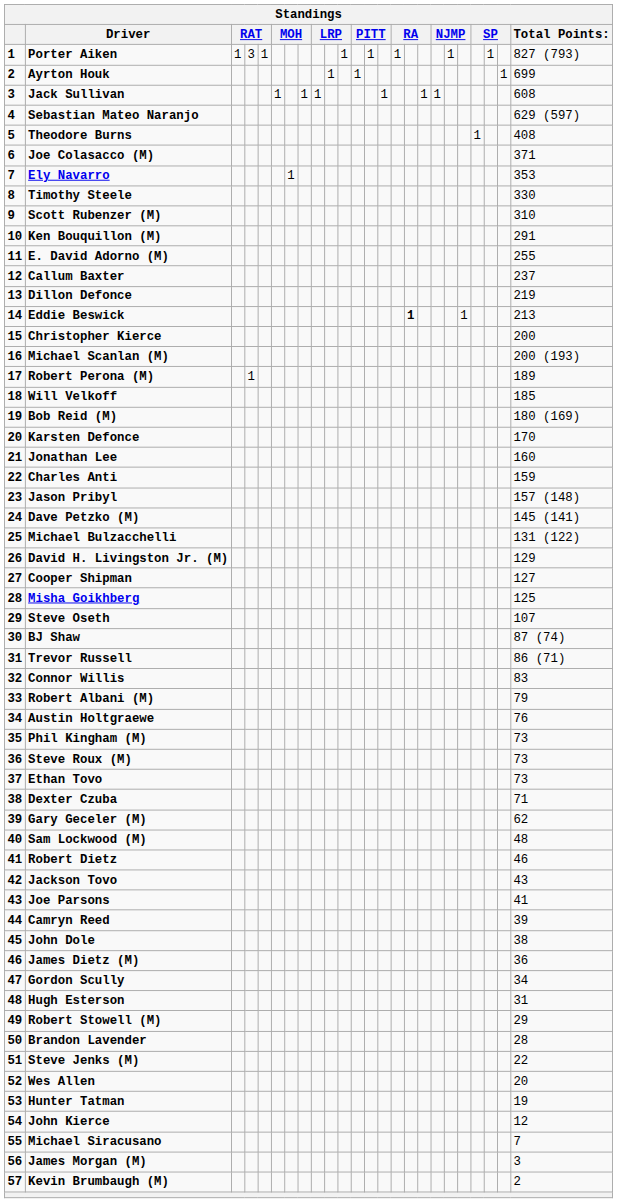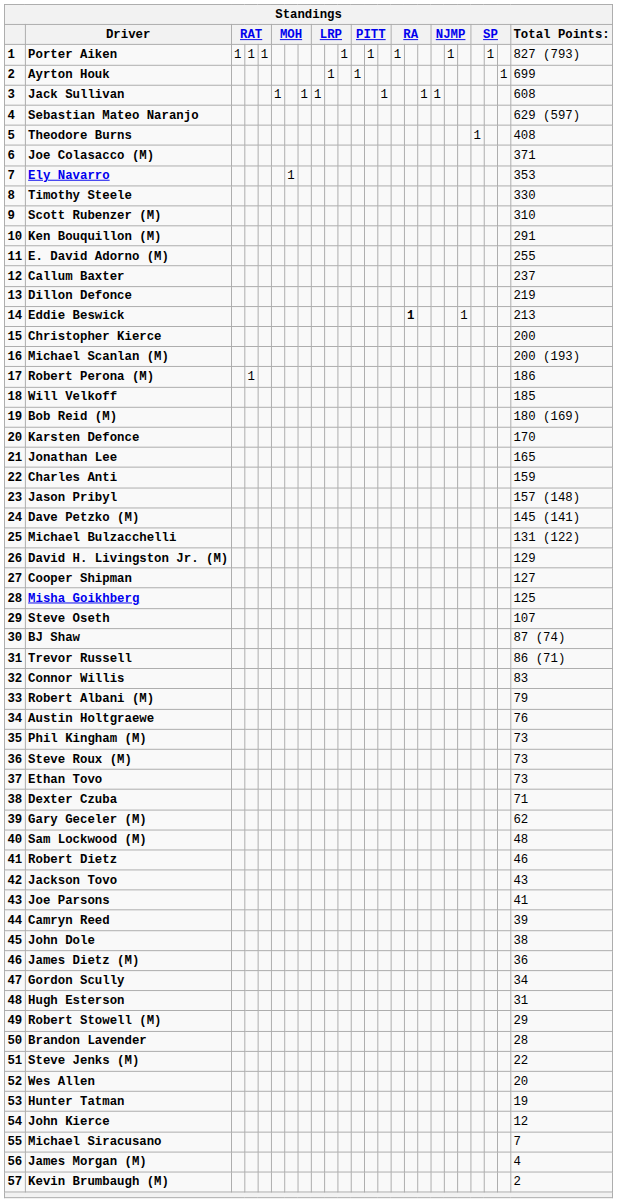Porter Aiken | column 4: 3 -> 1
Robert Perona (M) | Total Points:: 189 -> 186
Jonathan Lee | Total Points:: 160 -> 165
James Morgan (M) | Total Points:: 3 -> 4
